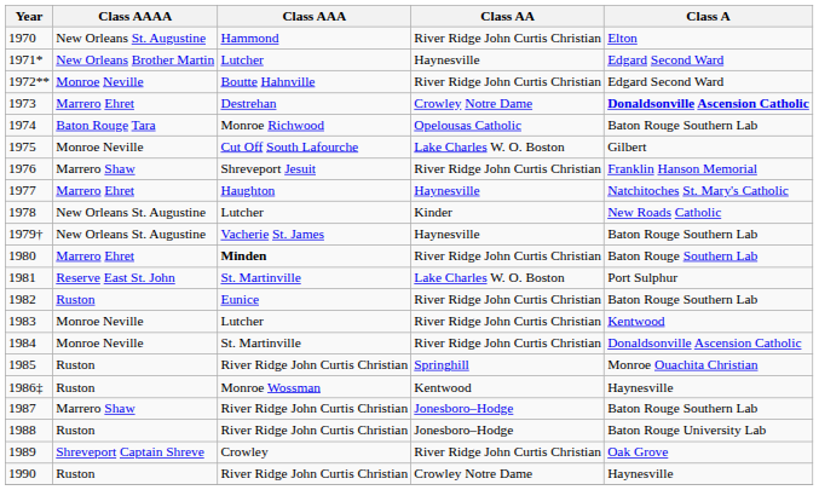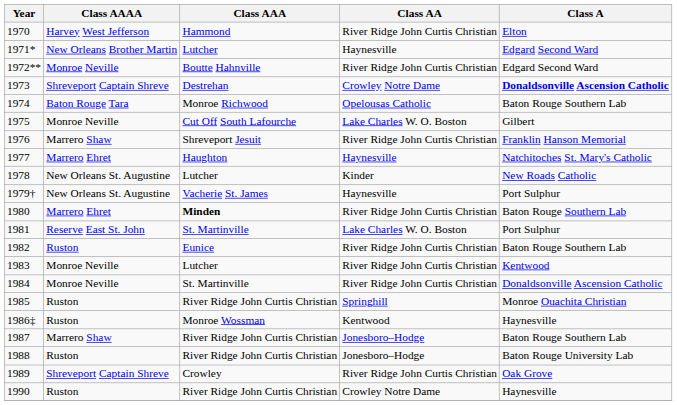1970 | Class AAAA: New Orleans St. Augustine -> Harvey West Jefferson
1973 | Class AAAA: Marrero Ehret -> Shreveport Captain Shreve
1979† | Class A: Baton Rouge Southern Lab -> Port Sulphur
